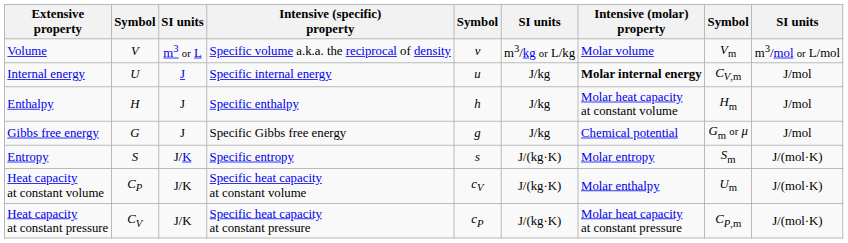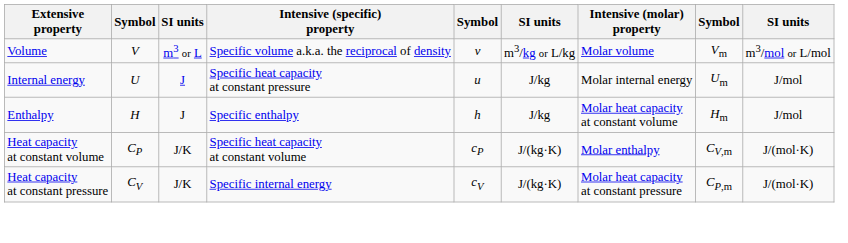Internal energy | Intensive (specific) property: Specific internal energy -> Specific heat capacity at constant pressure
Internal energy | Intensive (molar) property: bold -> normal
Internal energy | column 8: CV,m -> Um
- row: Gibbs free energy | G | J | Specific Gibbs free energy | g | J/kg | Chemical potential | Gm or μ | J/mol
- row: Entropy | S | J/K | Specific entropy | s | J/(kg·K) | Molar entropy | Sm | J/(mol·K)
Heat capacity at constant volume | column 5: cV -> cP
Heat capacity at constant volume | column 8: Um -> CV,m
Heat capacity at constant pressure | Intensive (specific) property: Specific heat capacity at constant pressure -> Specific internal energy
Heat capacity at constant pressure | column 5: cP -> cV
